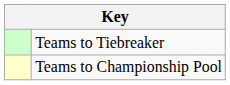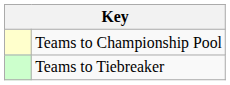rows swapped: Teams to Championship Pool <-> Teams to Tiebreaker
